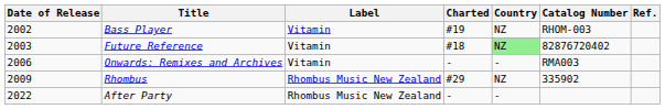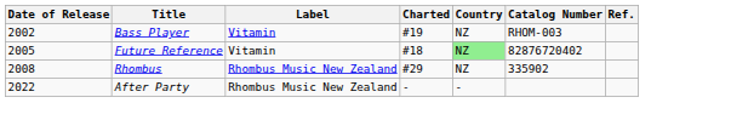Future Reference | Date of Release: 2003 -> 2005
- row: 2006 | Onwards: Remixes and Archives | Vitamin | - | - | RMA003
Rhombus | Date of Release: 2009 -> 2008
